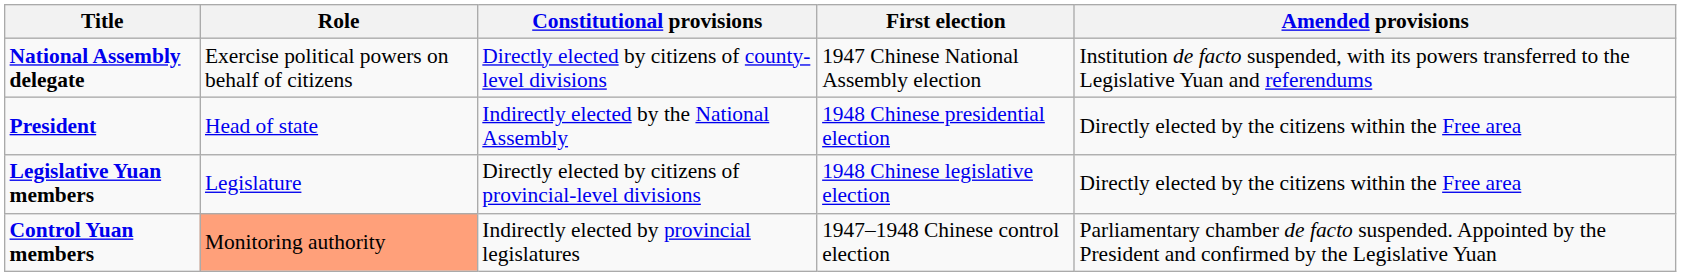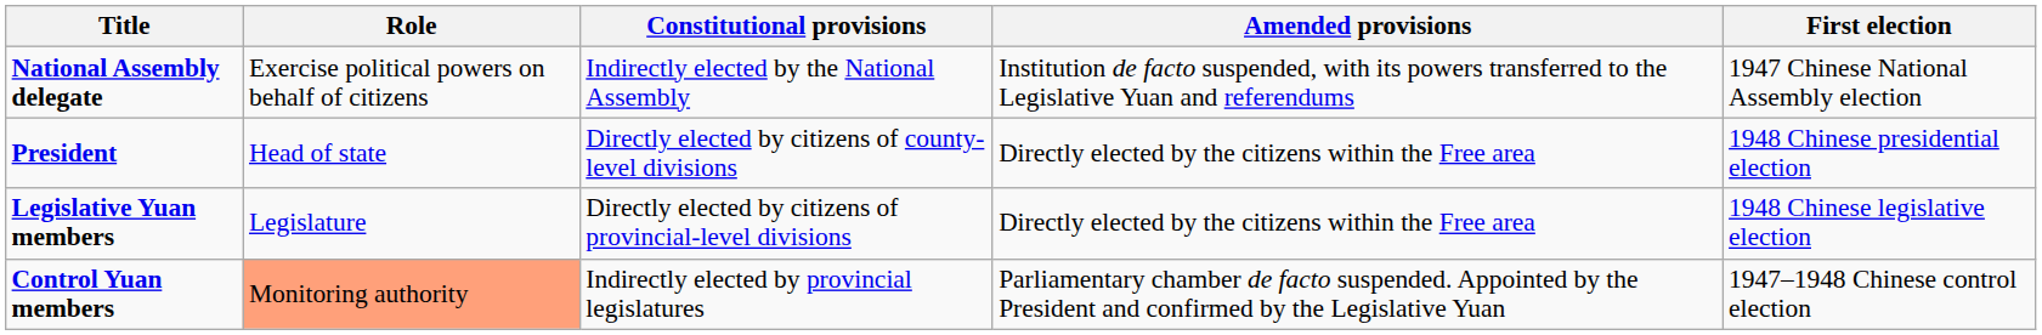columns swapped: Amended provisions <-> First election
National Assembly delegate | Constitutional provisions: Directly elected by citizens of county-level divisions -> Indirectly elected by the National Assembly
President | Constitutional provisions: Indirectly elected by the National Assembly -> Directly elected by citizens of county-level divisions
